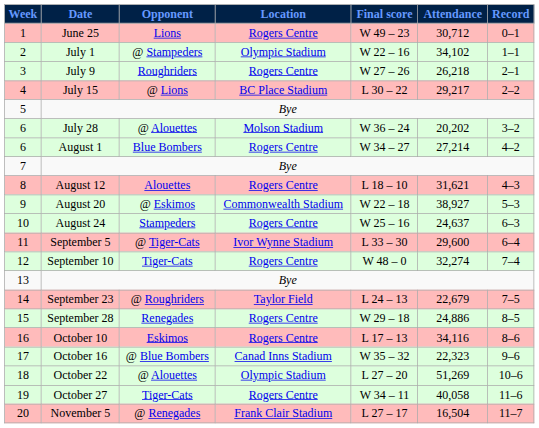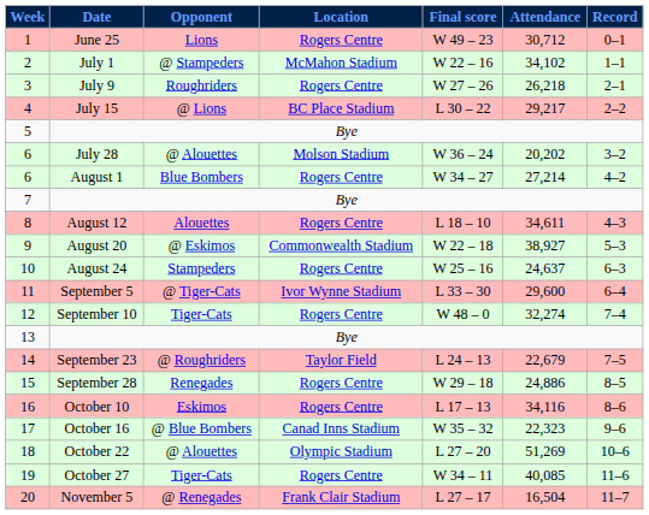July 1 | Location: Olympic Stadium -> McMahon Stadium
August 12 | Attendance: 31,621 -> 34,611
October 27 | Attendance: 40,058 -> 40,085
